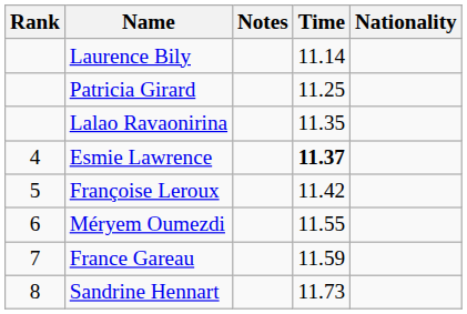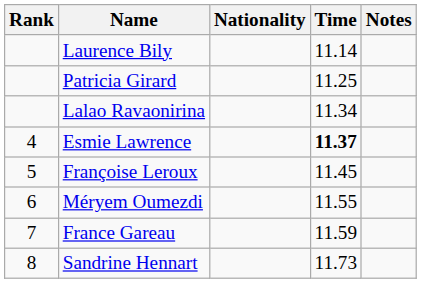columns swapped: Nationality <-> Notes
Lalao Ravaonirina | Time: 11.35 -> 11.34
Françoise Leroux | Time: 11.42 -> 11.45
